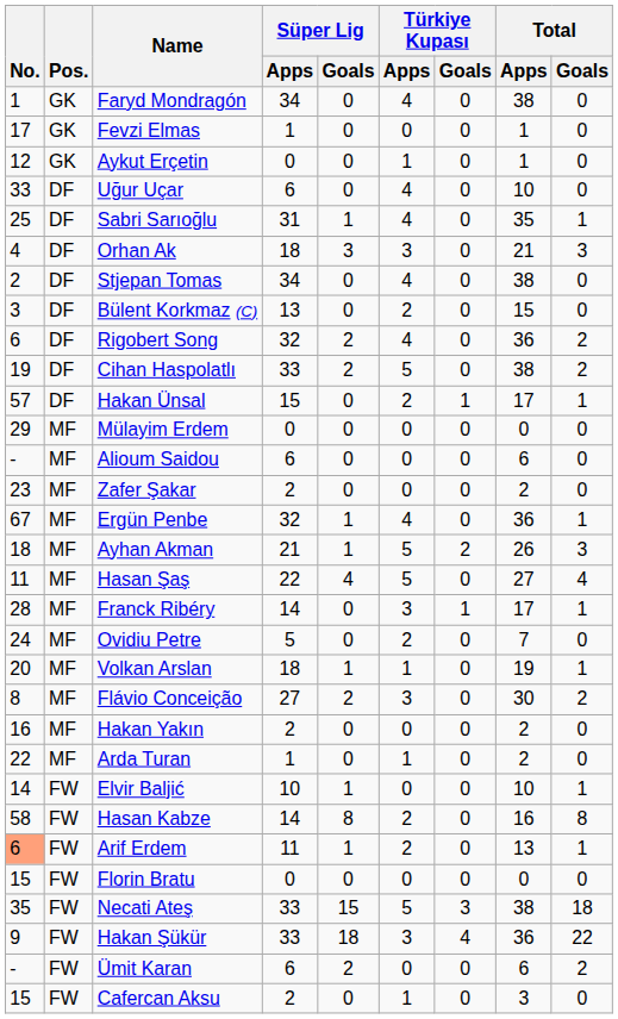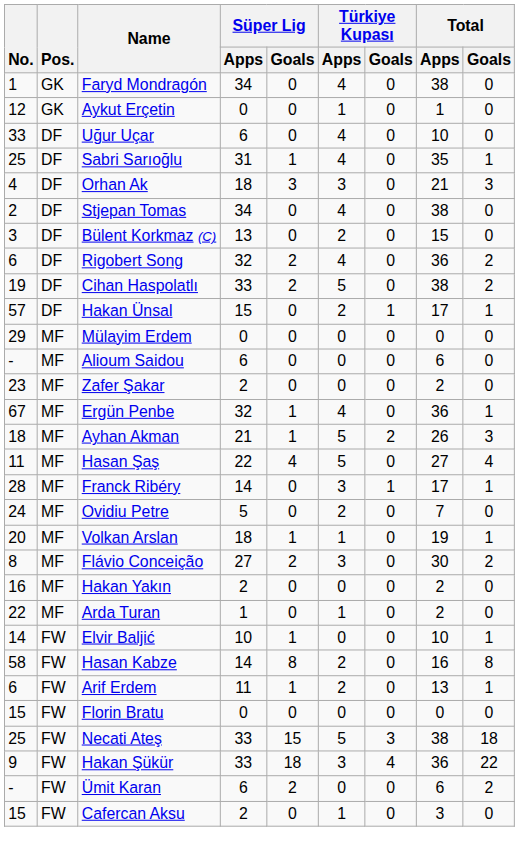- row: 17 | GK | Fevzi Elmas | 1 | 0 | 0 | 0 | 1 | 0
Arif Erdem | No.: lightsalmon background -> no background
Necati Ateş | No.: 35 -> 25
